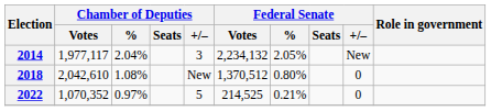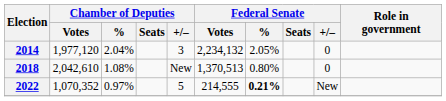2014 | Chamber of Deputies / Votes: 1,977,117 -> 1,977,120
2014 | Federal Senate / +/–: New -> 0
2018 | Federal Senate / Votes: 1,370,512 -> 1,370,513
2022 | Federal Senate / Votes: 214,525 -> 214,555
2022 | Federal Senate / %: normal -> bold
2022 | Federal Senate / +/–: 0 -> New
